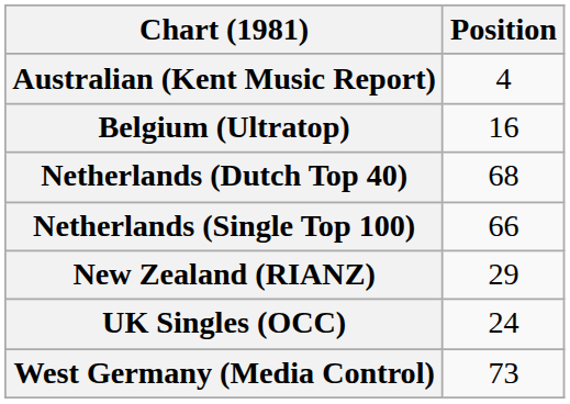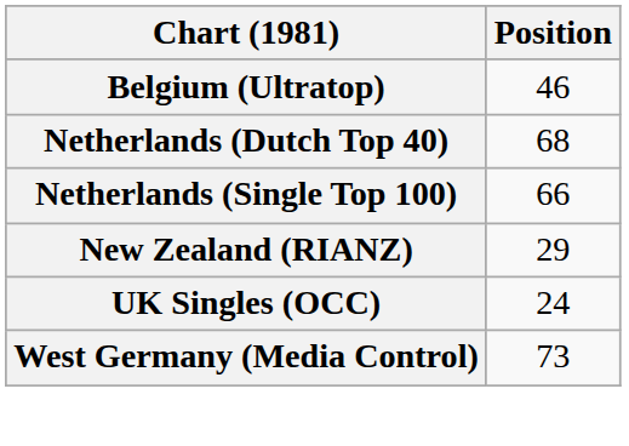- row: Australian (Kent Music Report) | 4
Belgium (Ultratop) | Position: 16 -> 46
